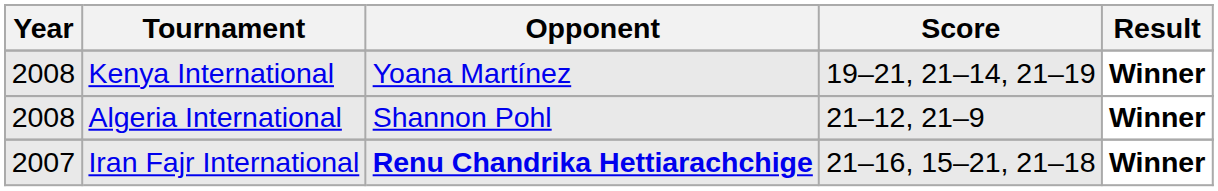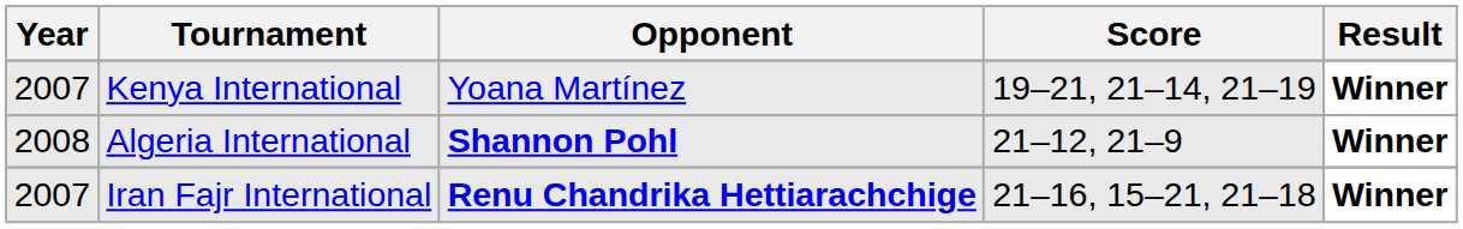Kenya International | Year: 2008 -> 2007
Algeria International | Opponent: normal -> bold
